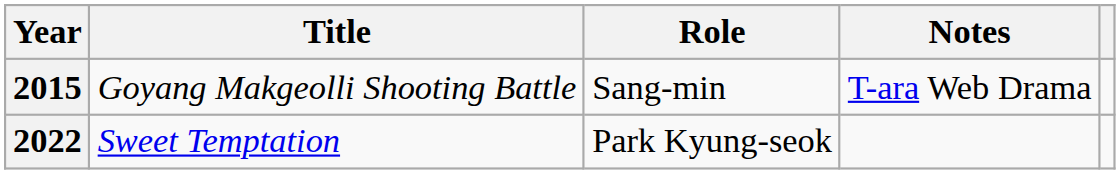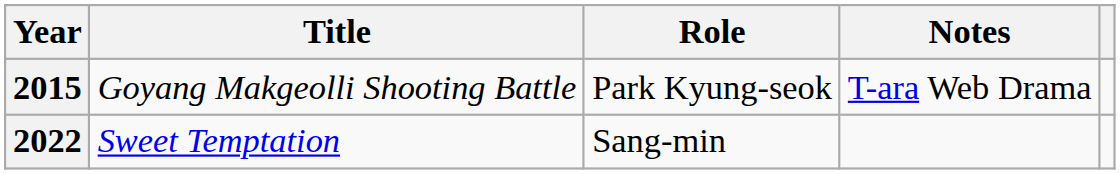2015 | Role: Sang-min -> Park Kyung-seok
2022 | Role: Park Kyung-seok -> Sang-min
